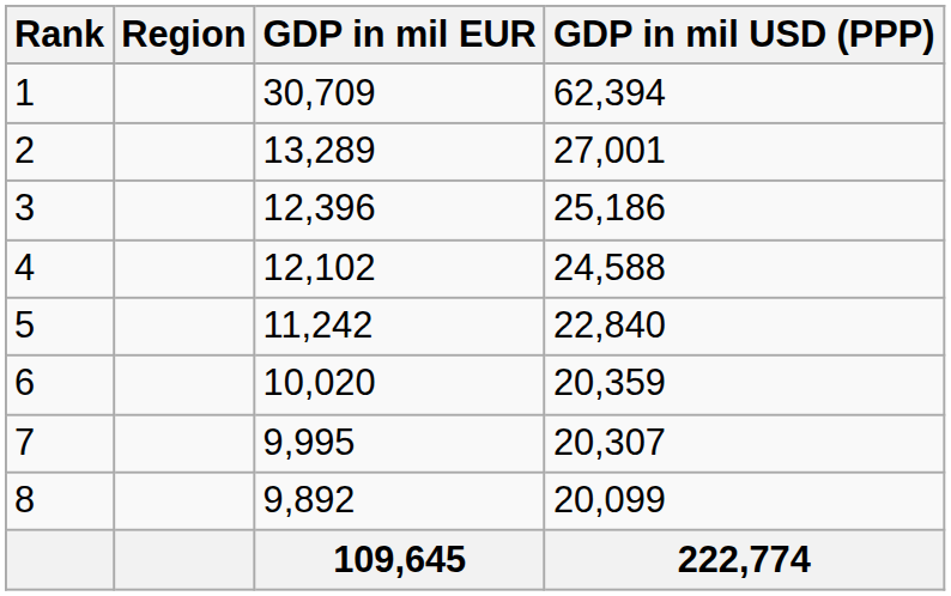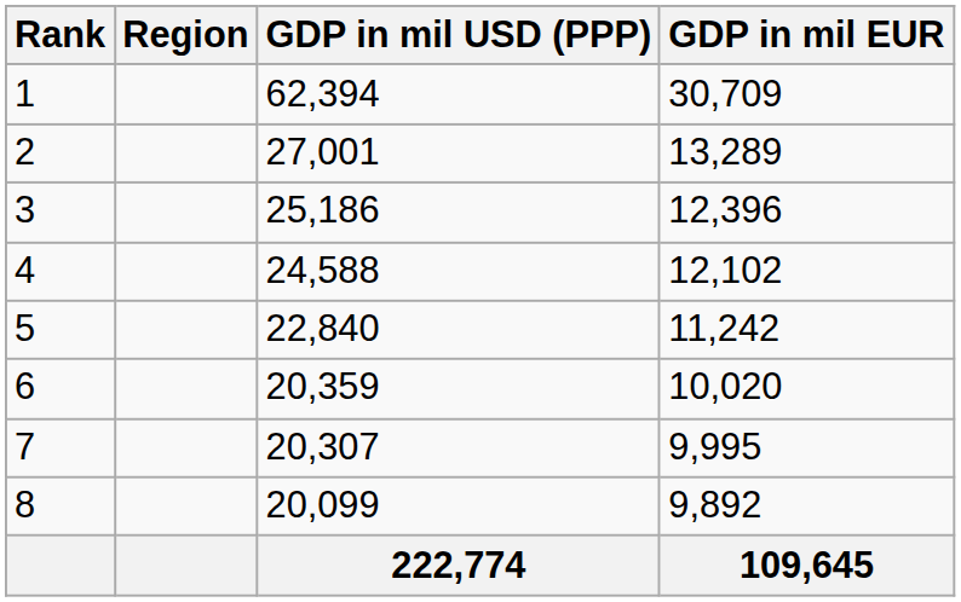columns swapped: GDP in mil EUR <-> GDP in mil USD (PPP)
